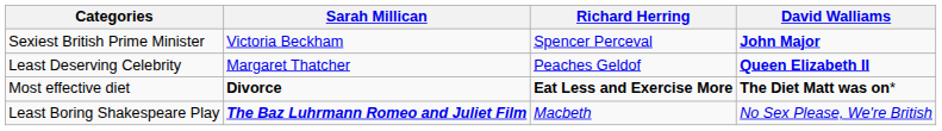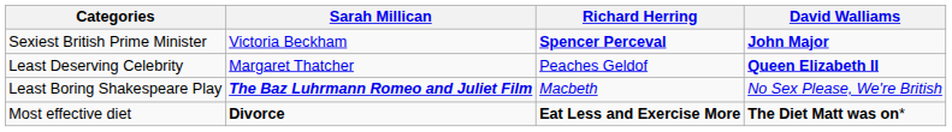Sexiest British Prime Minister | Richard Herring: normal -> bold
rows swapped: Most effective diet <-> Least Boring Shakespeare Play
